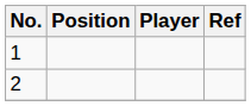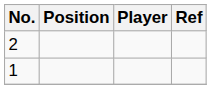rows swapped: 1 <-> 2
